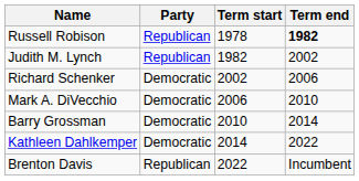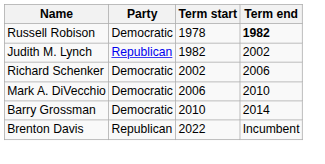Russell Robison | Party: Republican -> Democratic
- row: Kathleen Dahlkemper | Democratic | 2014 | 2022
